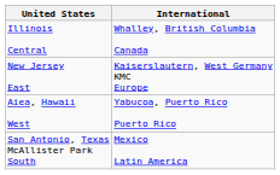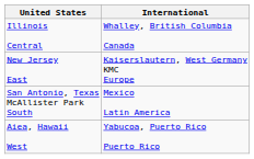rows swapped: San Antonio, Texas McAllister Park South <-> Aiea, Hawaii West
